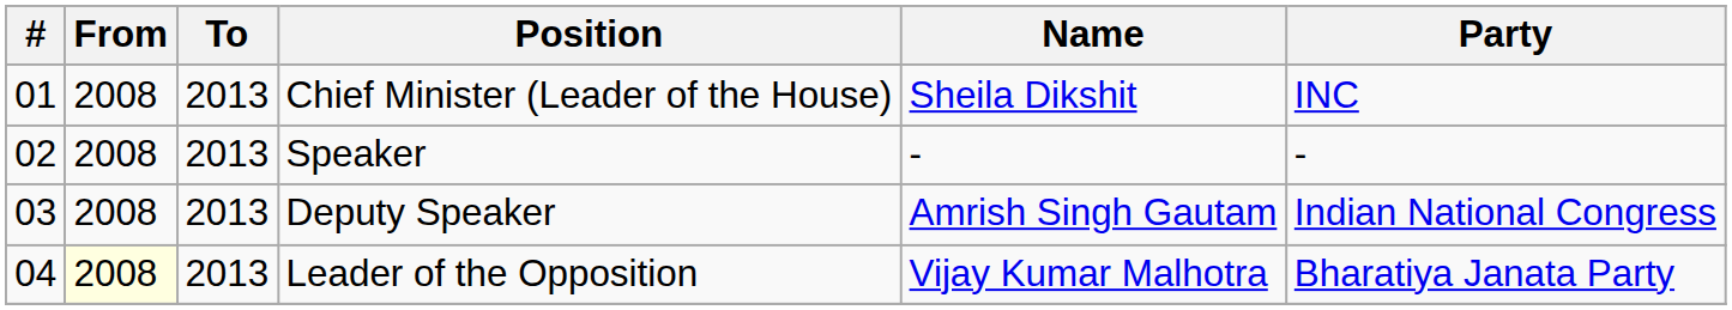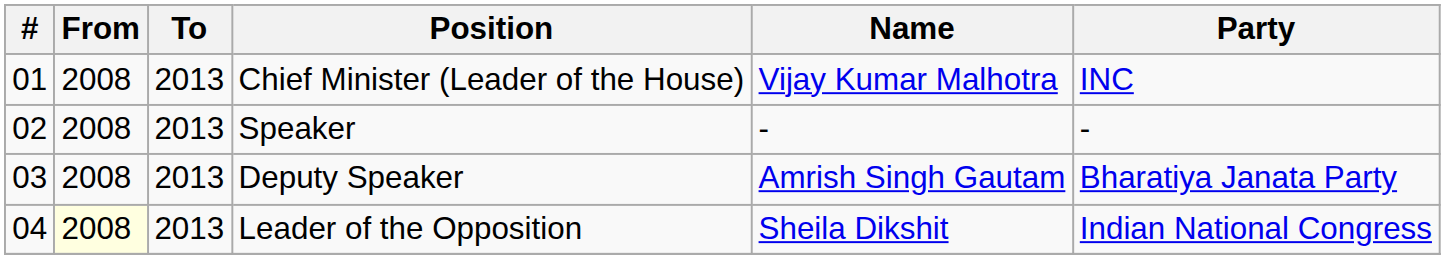Chief Minister (Leader of the House) | Name: Sheila Dikshit -> Vijay Kumar Malhotra
Deputy Speaker | Party: Indian National Congress -> Bharatiya Janata Party
Leader of the Opposition | Name: Vijay Kumar Malhotra -> Sheila Dikshit
Leader of the Opposition | Party: Bharatiya Janata Party -> Indian National Congress
